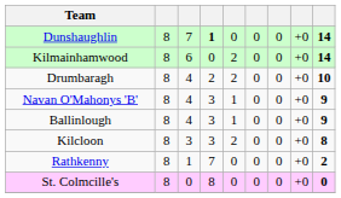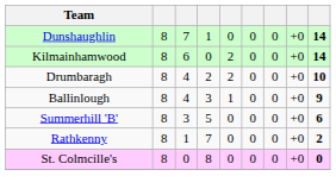Dunshaughlin | column 4: bold -> normal
- row: Navan O'Mahonys 'B' | 8 | 4 | 3 | 1 | 0 | 0 | +0 | 9
- row: Kilcloon | 8 | 3 | 3 | 2 | 0 | 0 | +0 | 8
+ row: Summerhill 'B' | 8 | 3 | 5 | 0 | 0 | 0 | +0 | 6
